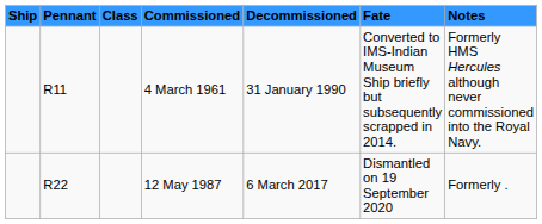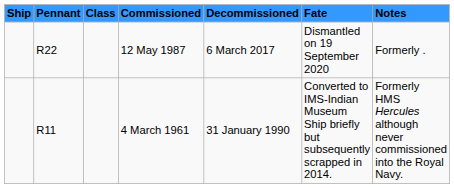rows swapped: 4 March 1961 <-> 12 May 1987
